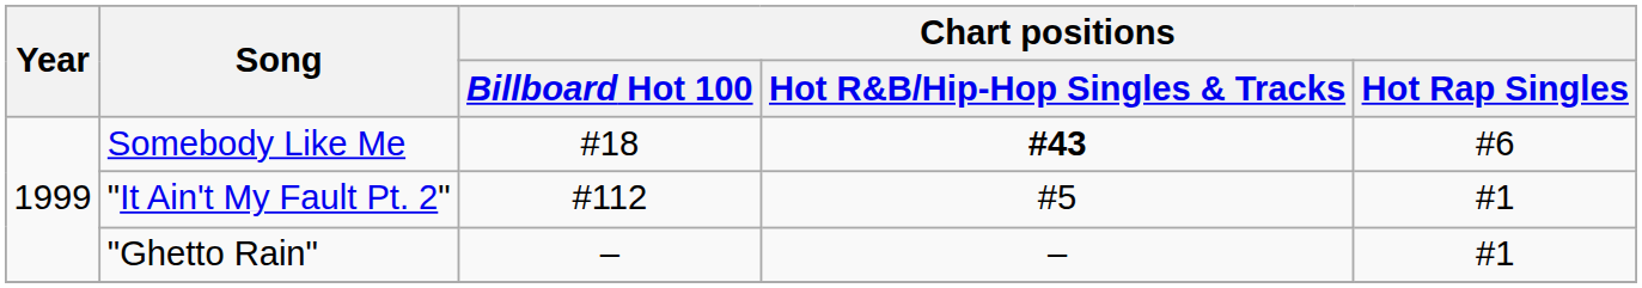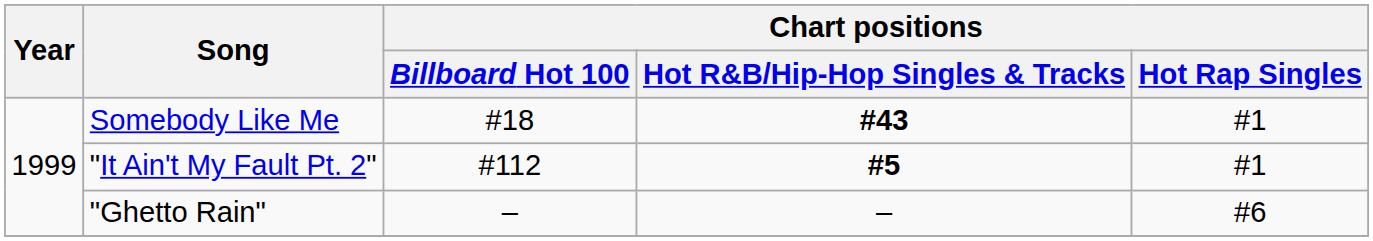Somebody Like Me | Chart positions / Hot Rap Singles: #6 -> #1
"It Ain't My Fault Pt. 2" | Chart positions / Hot R&B/Hip-Hop Singles & Tracks: normal -> bold
"Ghetto Rain" | Chart positions / Hot Rap Singles: #1 -> #6
